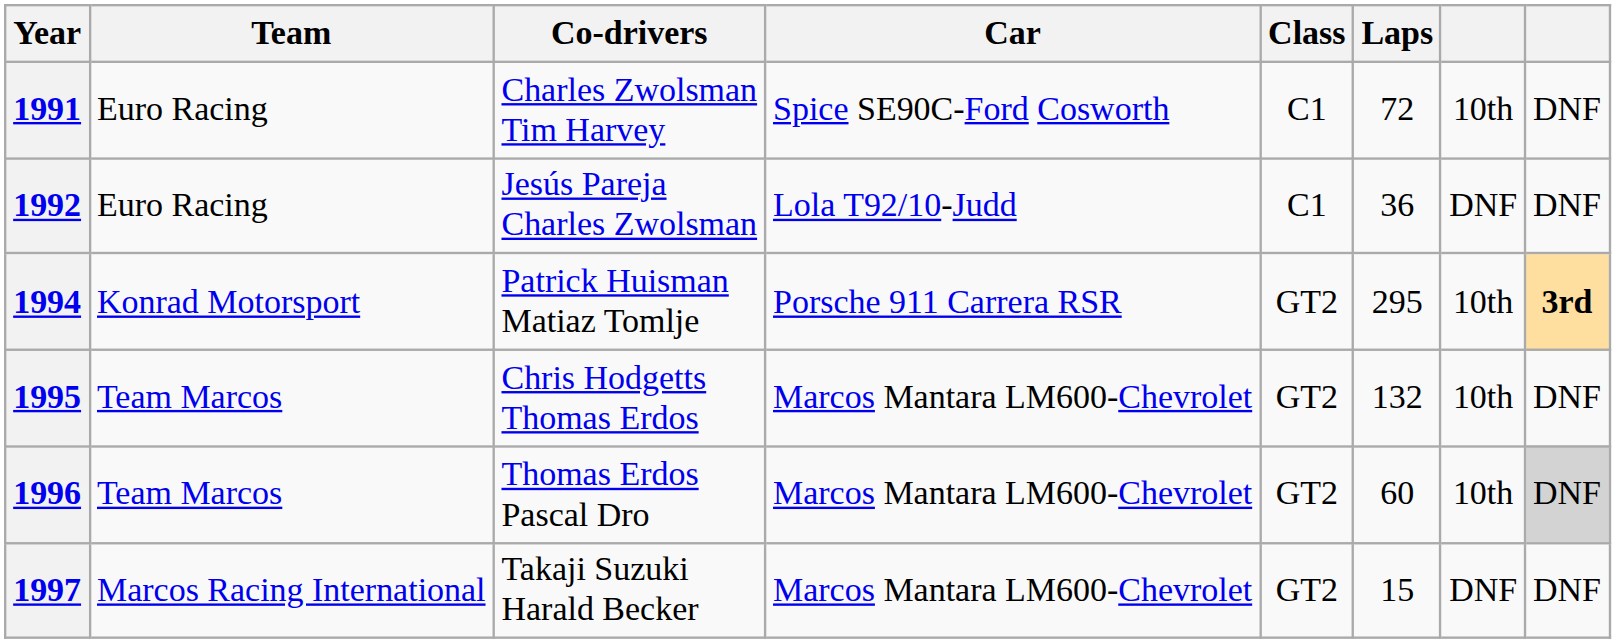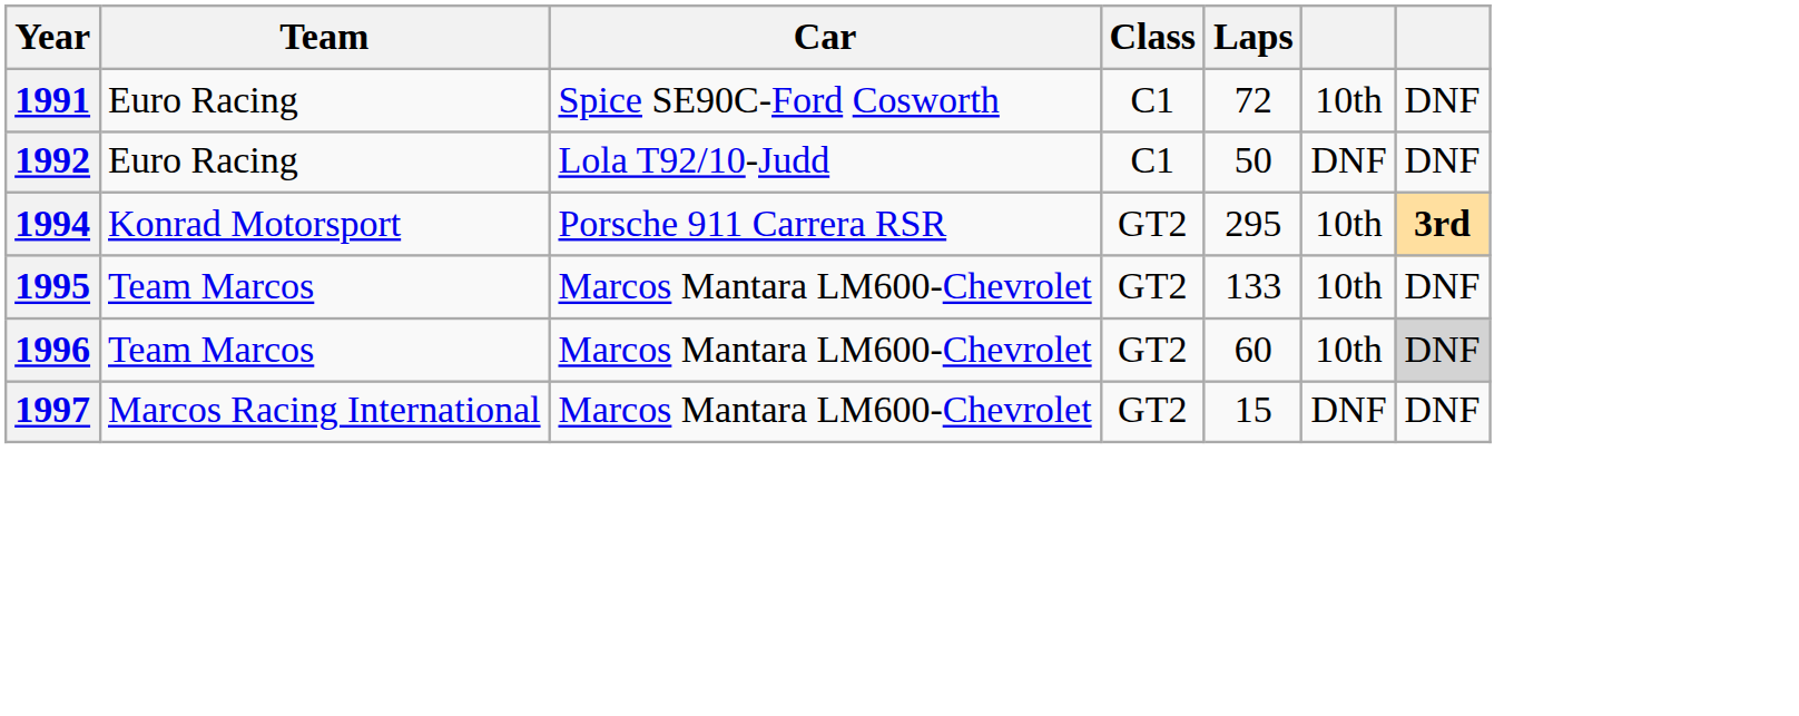- column: Co-drivers | Charles Zwolsman Tim Harvey | Jesús Pareja Charles Zwolsman | Patrick Huisman Matiaz Tomlje | Chris Hodgetts Thomas Erdos | Thomas Erdos Pascal Dro | Takaji Suzuki Harald Becker
1992 | Laps: 36 -> 50
1995 | Laps: 132 -> 133
